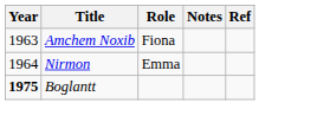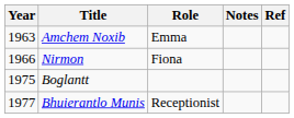Amchem Noxib | Role: Fiona -> Emma
Nirmon | Year: 1964 -> 1966
Nirmon | Role: Emma -> Fiona
Boglantt | Year: bold -> normal
+ row: 1977 | Bhuierantlo Munis | Receptionist
